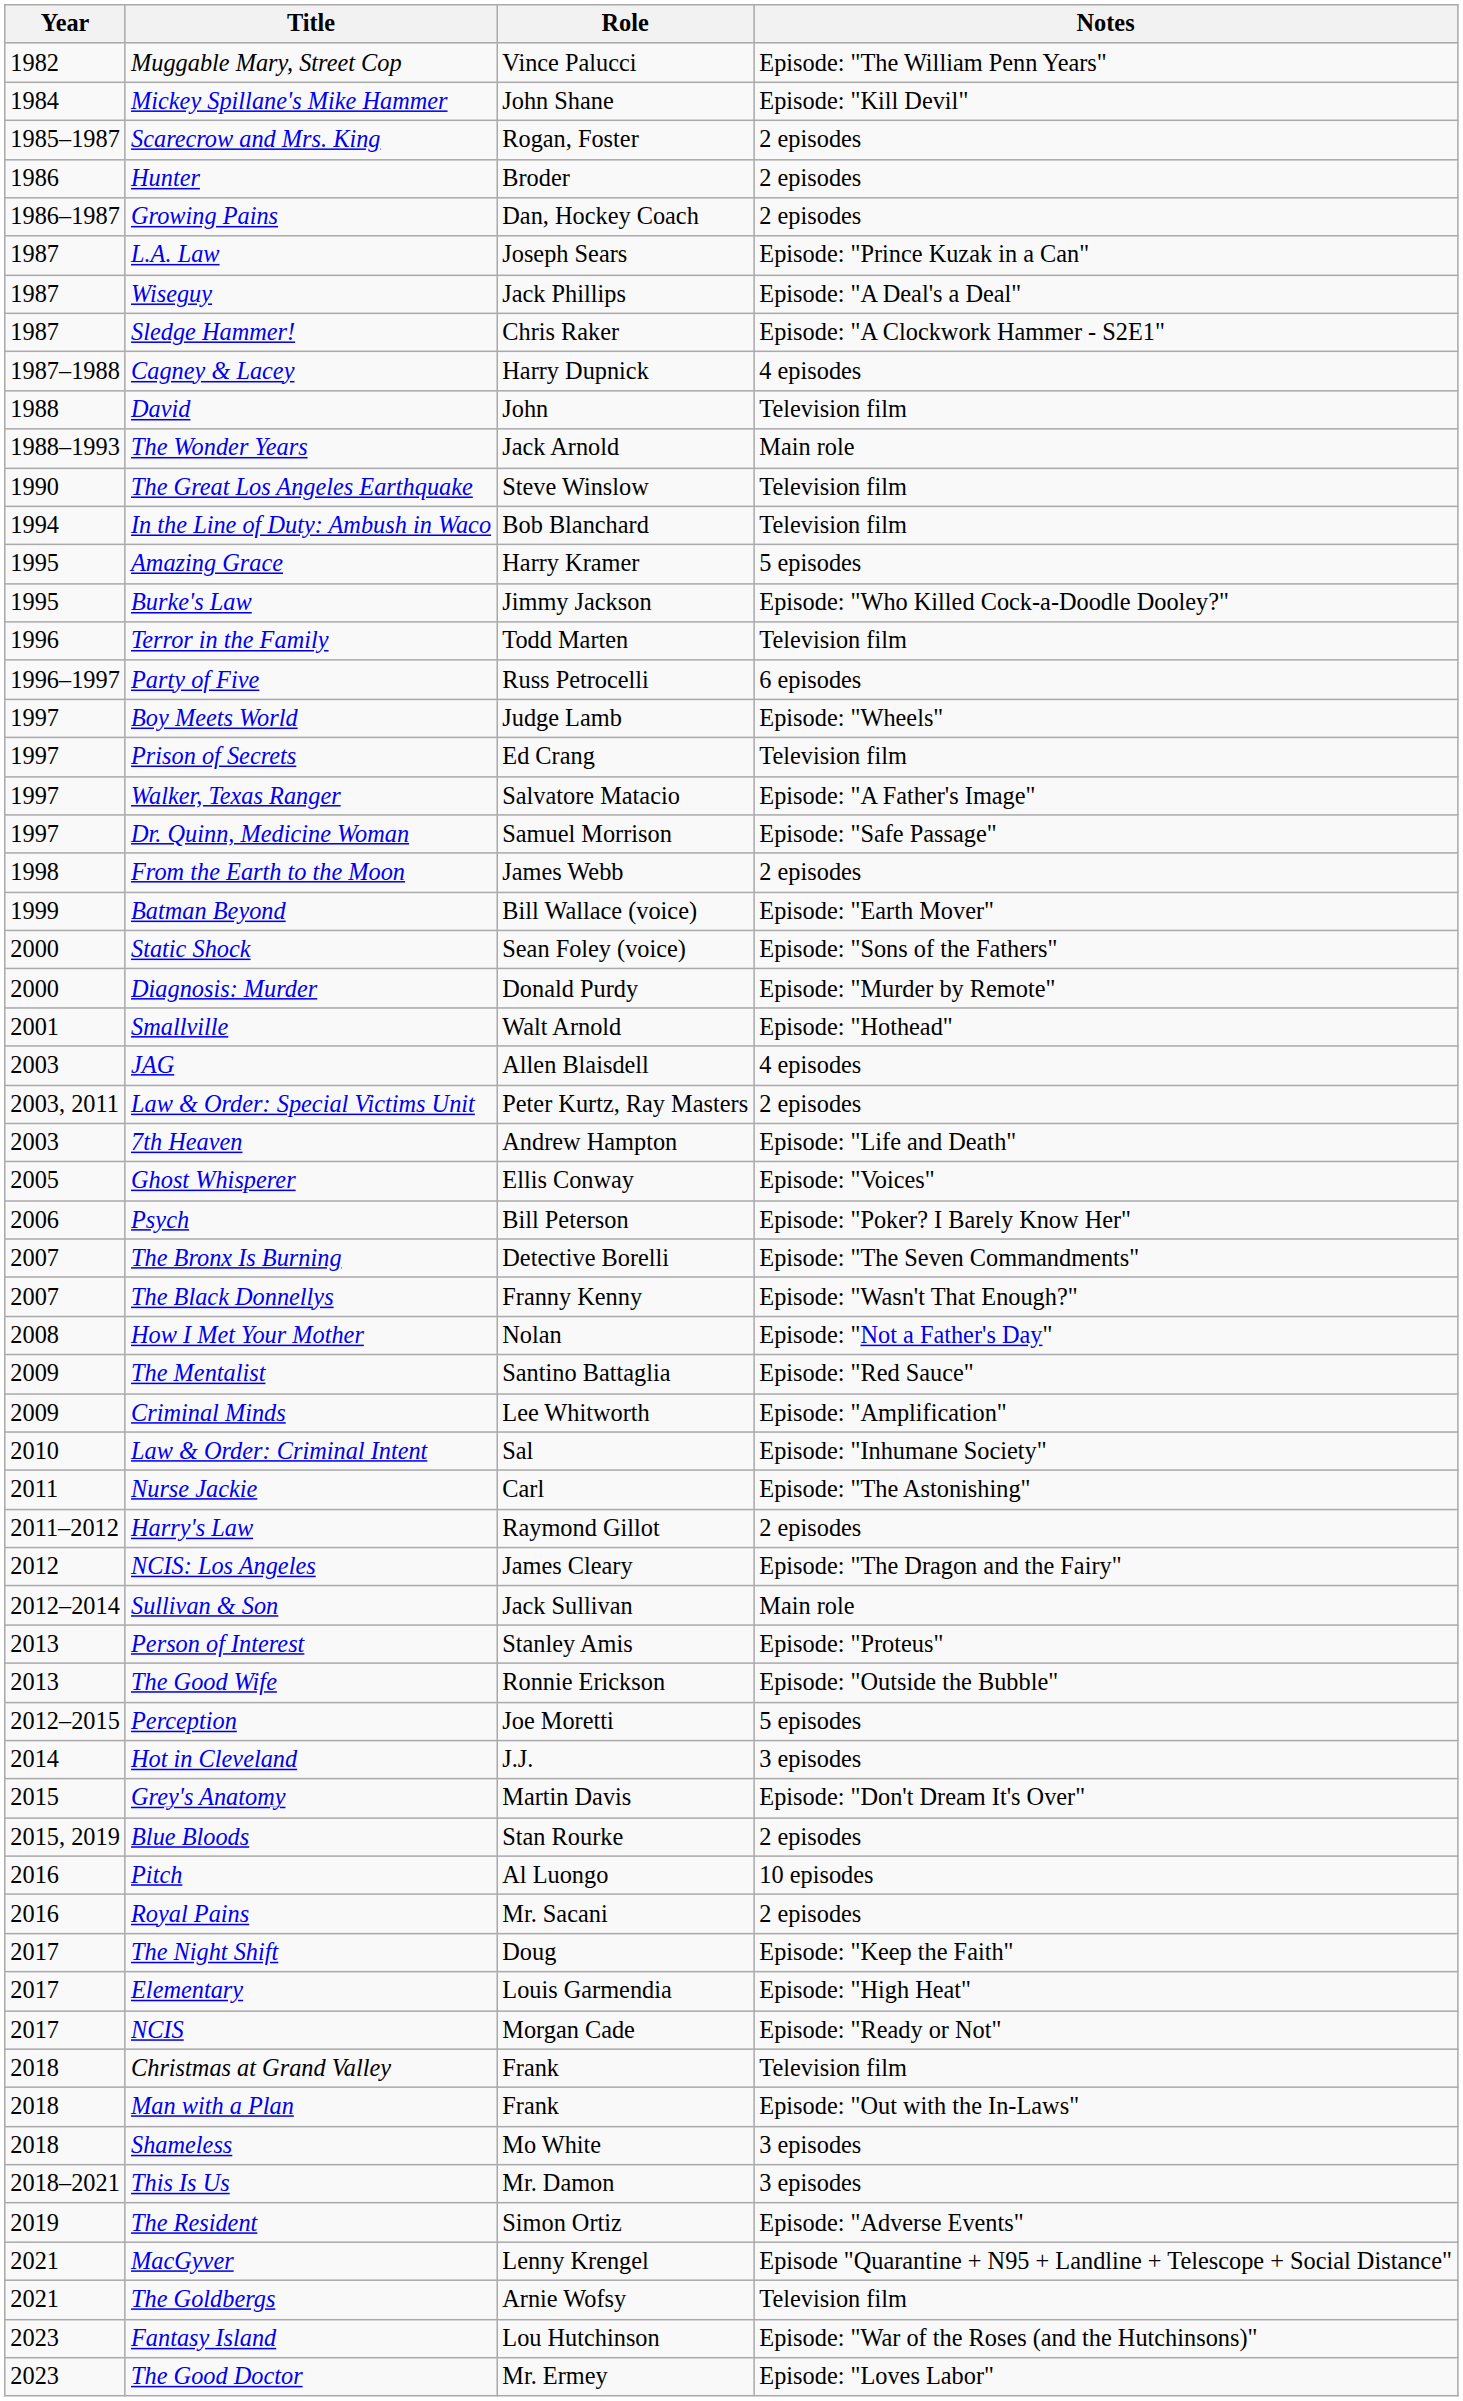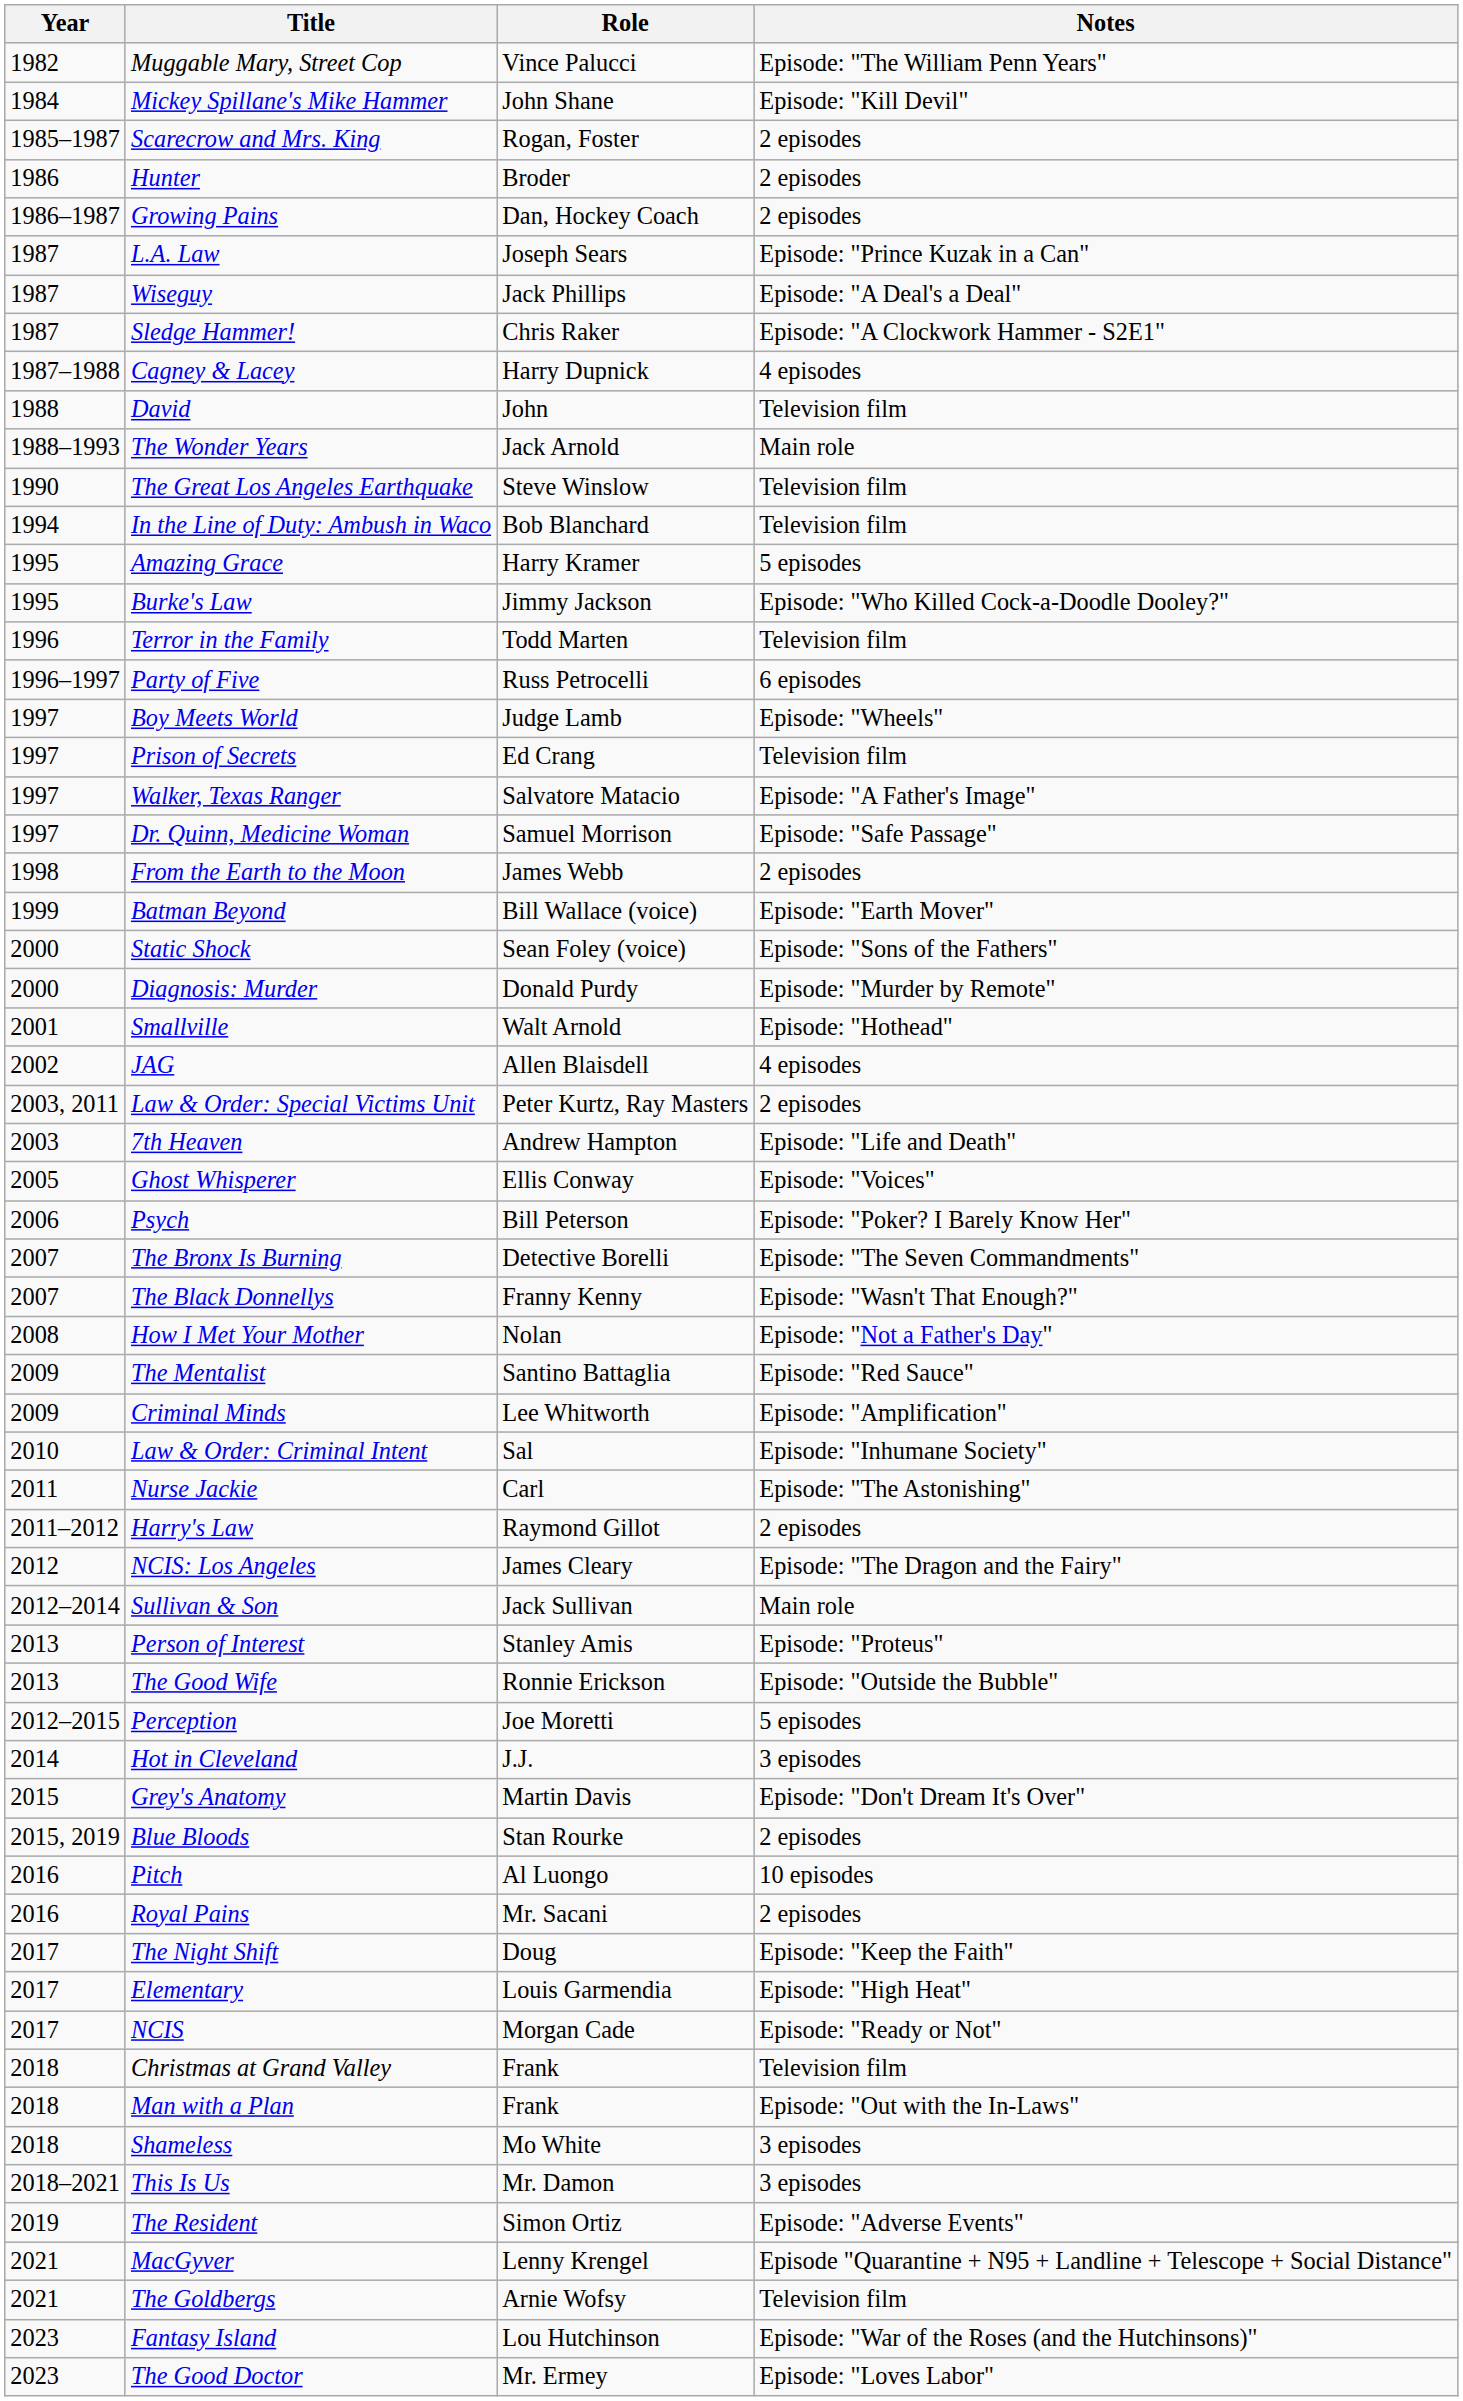JAG | Year: 2003 -> 2002
